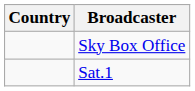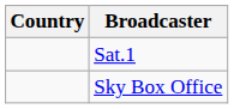rows swapped: Sat.1 <-> Sky Box Office
